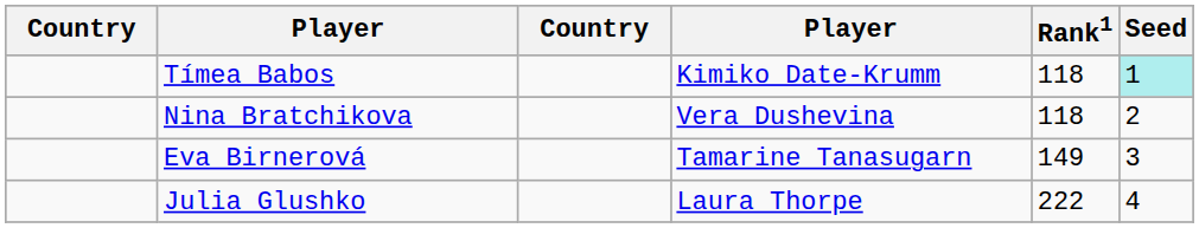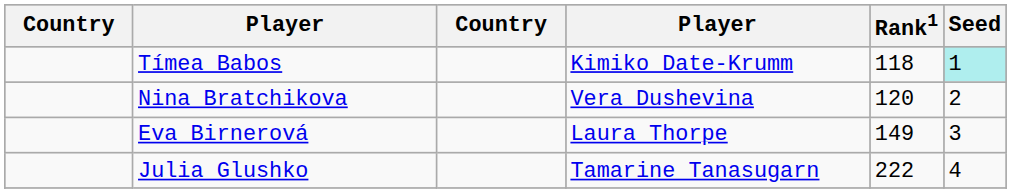Nina Bratchikova | Rank1: 118 -> 120
Eva Birnerová | column 4: Tamarine Tanasugarn -> Laura Thorpe
Julia Glushko | column 4: Laura Thorpe -> Tamarine Tanasugarn
